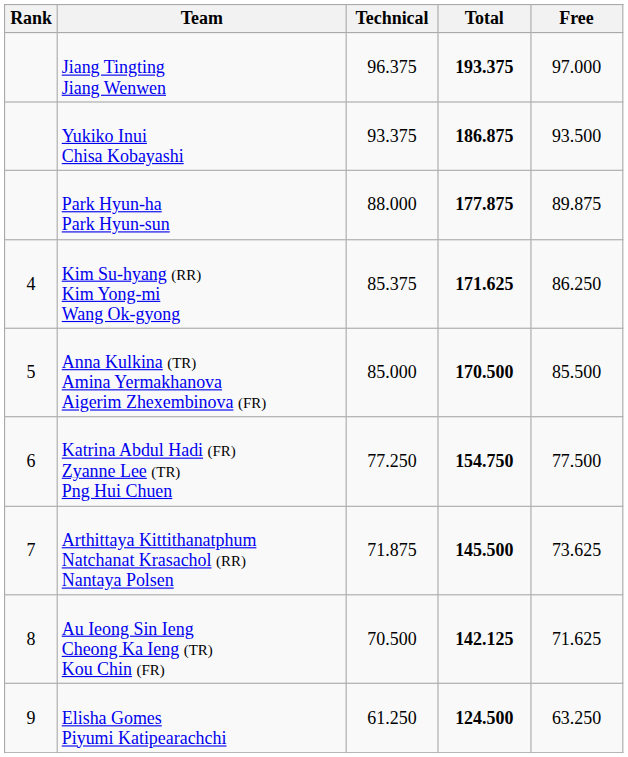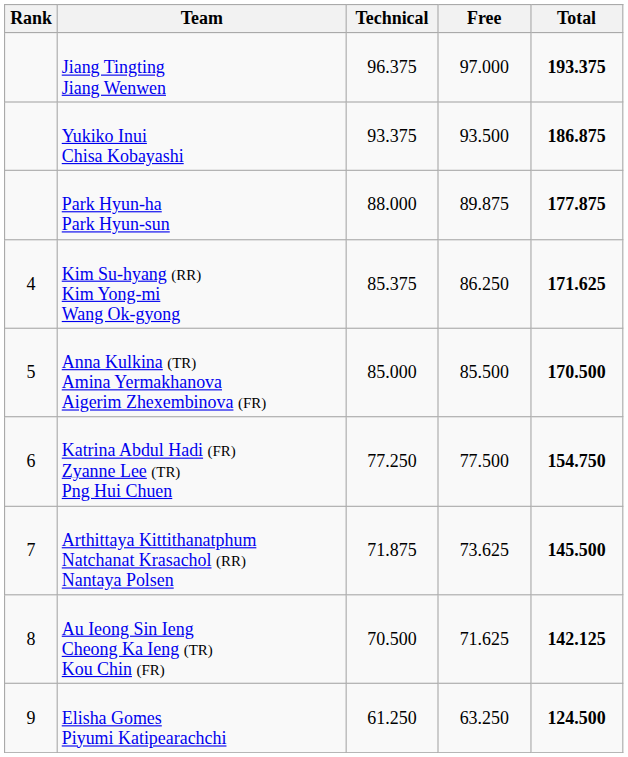columns swapped: Free <-> Total
